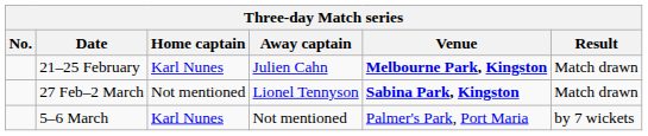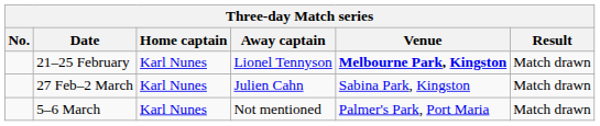21–25 February | Away captain: Julien Cahn -> Lionel Tennyson
27 Feb–2 March | Home captain: Not mentioned -> Karl Nunes
27 Feb–2 March | Away captain: Lionel Tennyson -> Julien Cahn
27 Feb–2 March | Venue: bold -> normal
5–6 March | Result: by 7 wickets -> Match drawn
